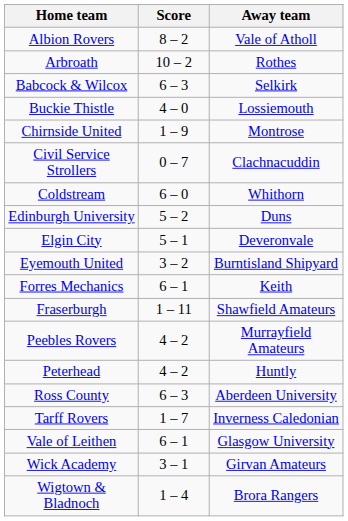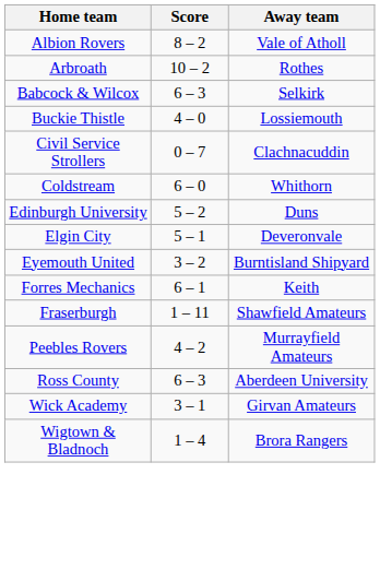- row: Chirnside United | 1 – 9 | Montrose
- row: Peterhead | 4 – 2 | Huntly
- row: Tarff Rovers | 1 – 7 | Inverness Caledonian
- row: Vale of Leithen | 6 – 1 | Glasgow University
